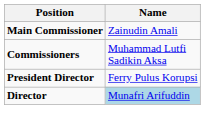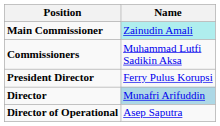Main Commissioner | Name: no background -> paleturquoise background
+ row: Director of Operational | Asep Saputra
